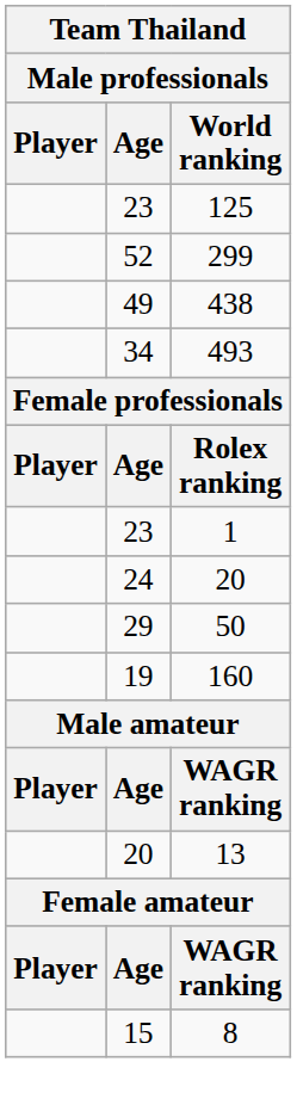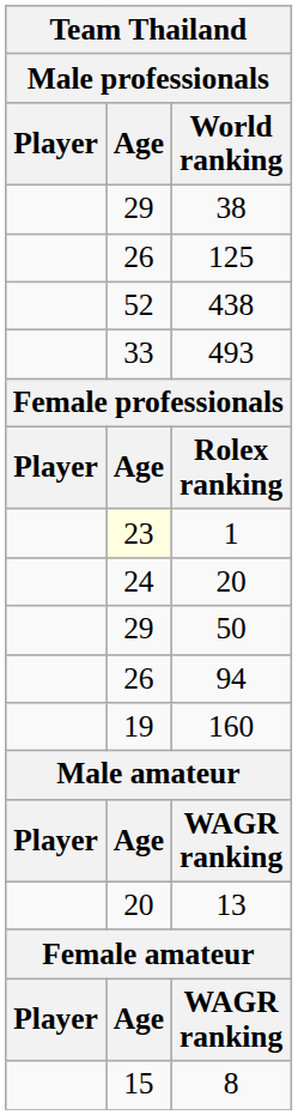+ row: 29 | 38
125 | Age: 23 -> 26
- row: 52 | 299
438 | Age: 49 -> 52
493 | Age: 34 -> 33
1 | Age: no background -> lightyellow background
+ row: 26 | 94
